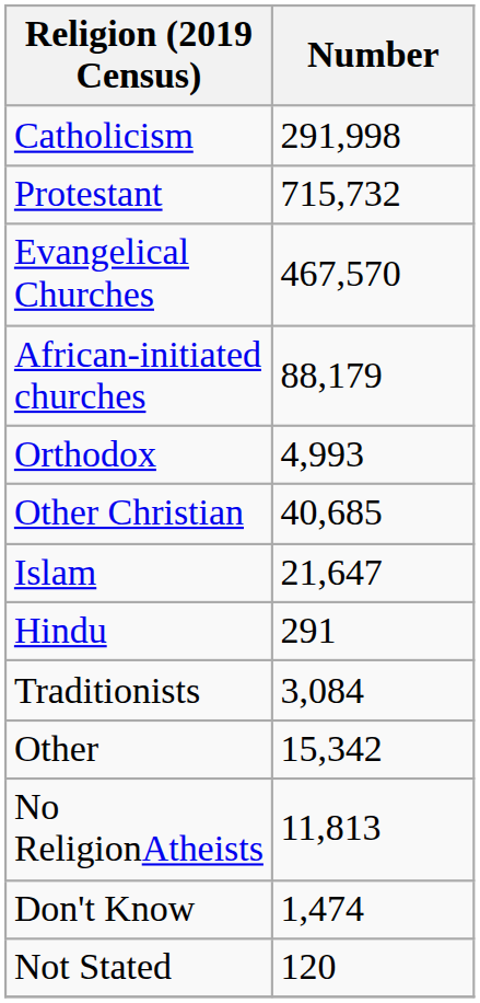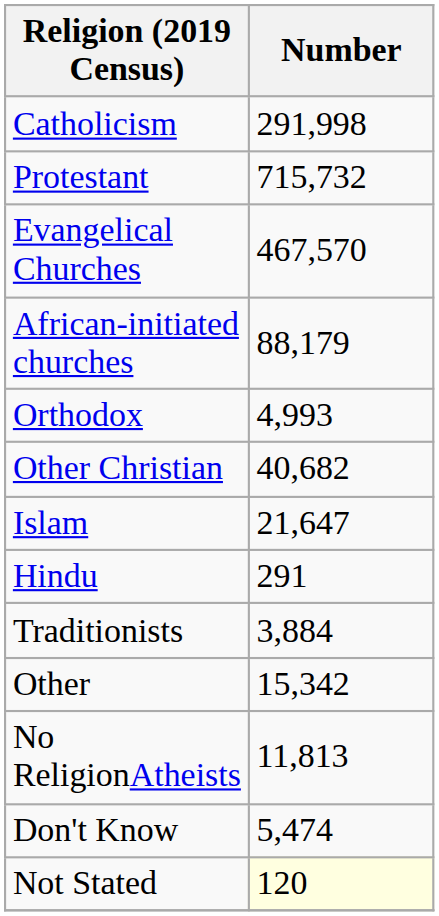Other Christian | Number: 40,685 -> 40,682
Traditionists | Number: 3,084 -> 3,884
Don't Know | Number: 1,474 -> 5,474
Not Stated | Number: no background -> lightyellow background
